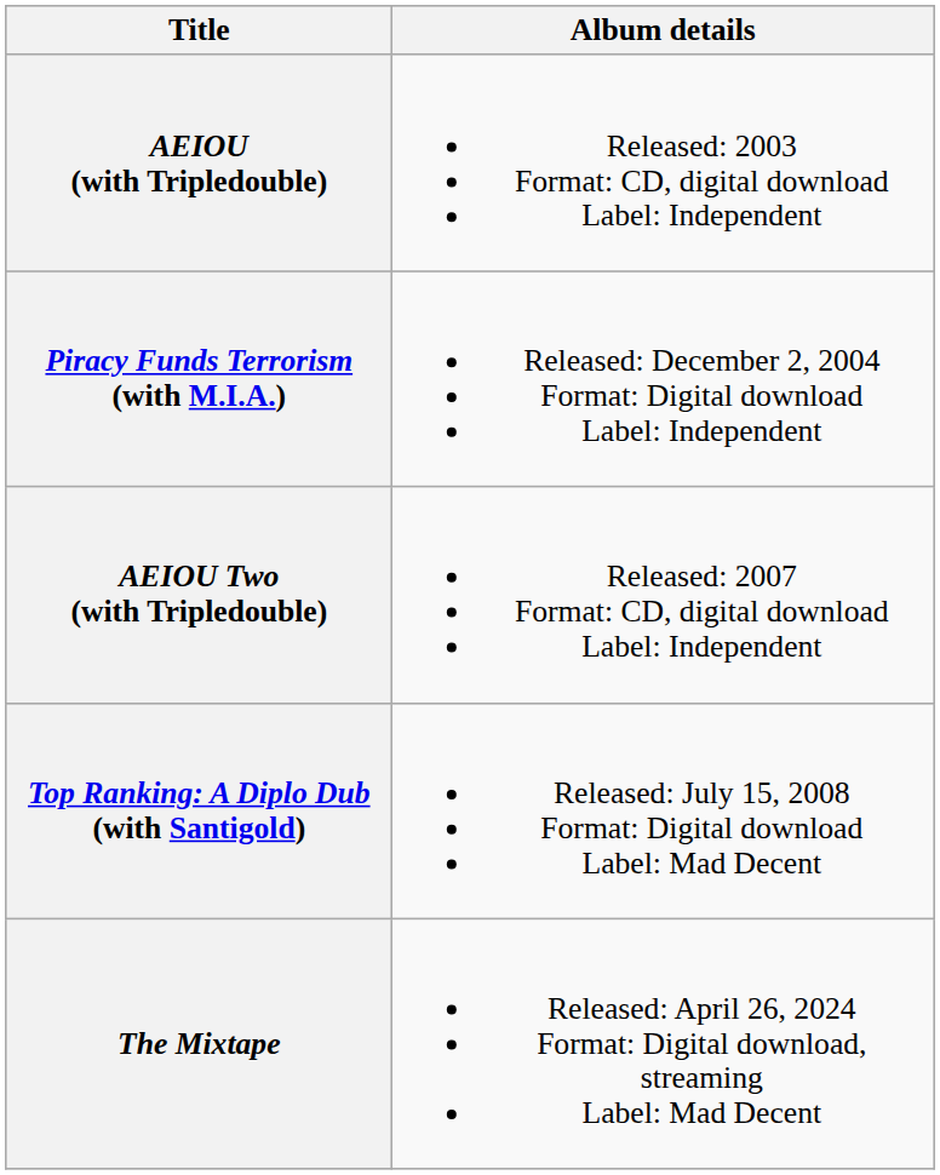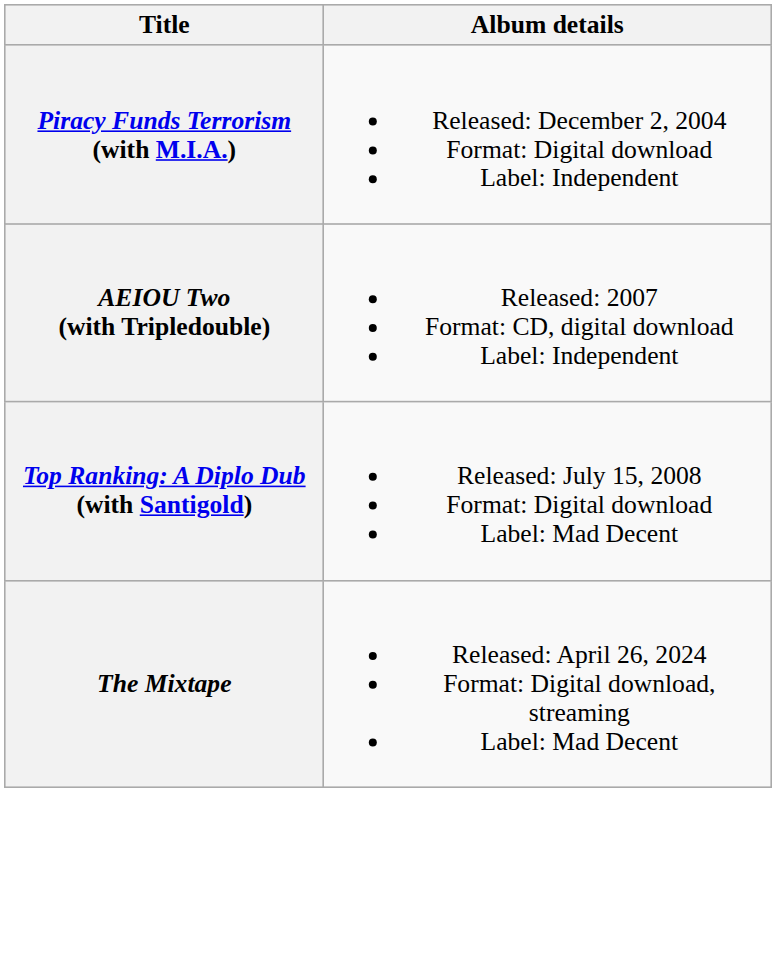- row: AEIOU (with Tripledouble) | Released: 2003 Format: CD, digital download Label: Independent
